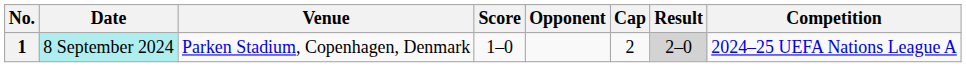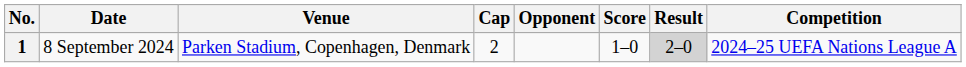columns swapped: Cap <-> Score
1 | Date: paleturquoise background -> no background
